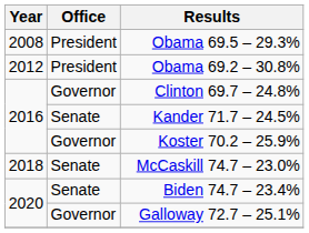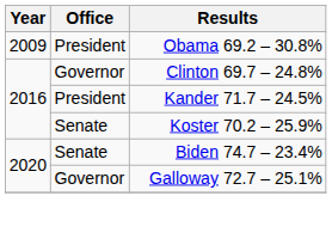- row: 2008 | President | Obama 69.5 – 29.3%
Obama 69.2 – 30.8% | Year: 2012 -> 2009
Kander 71.7 – 24.5% | Office: Senate -> President
Koster 70.2 – 25.9% | Office: Governor -> Senate
- row: 2018 | Senate | McCaskill 74.7 – 23.0%
